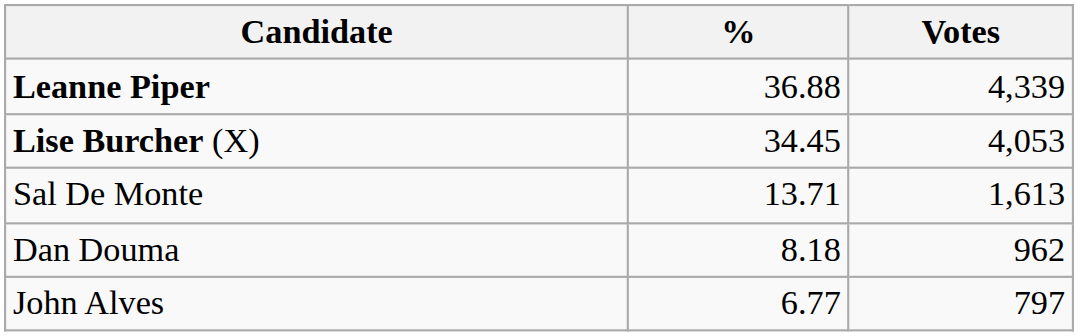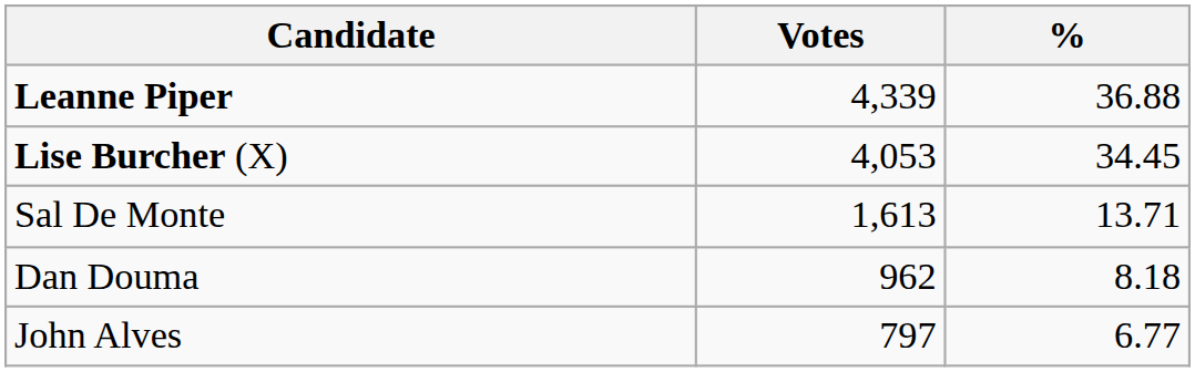columns swapped: Votes <-> %
